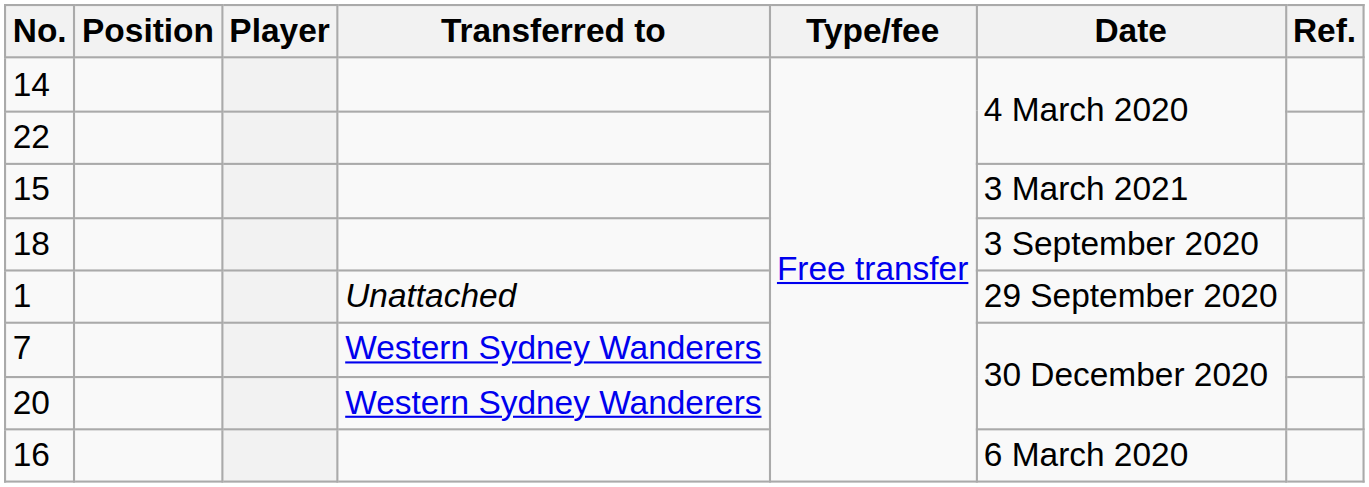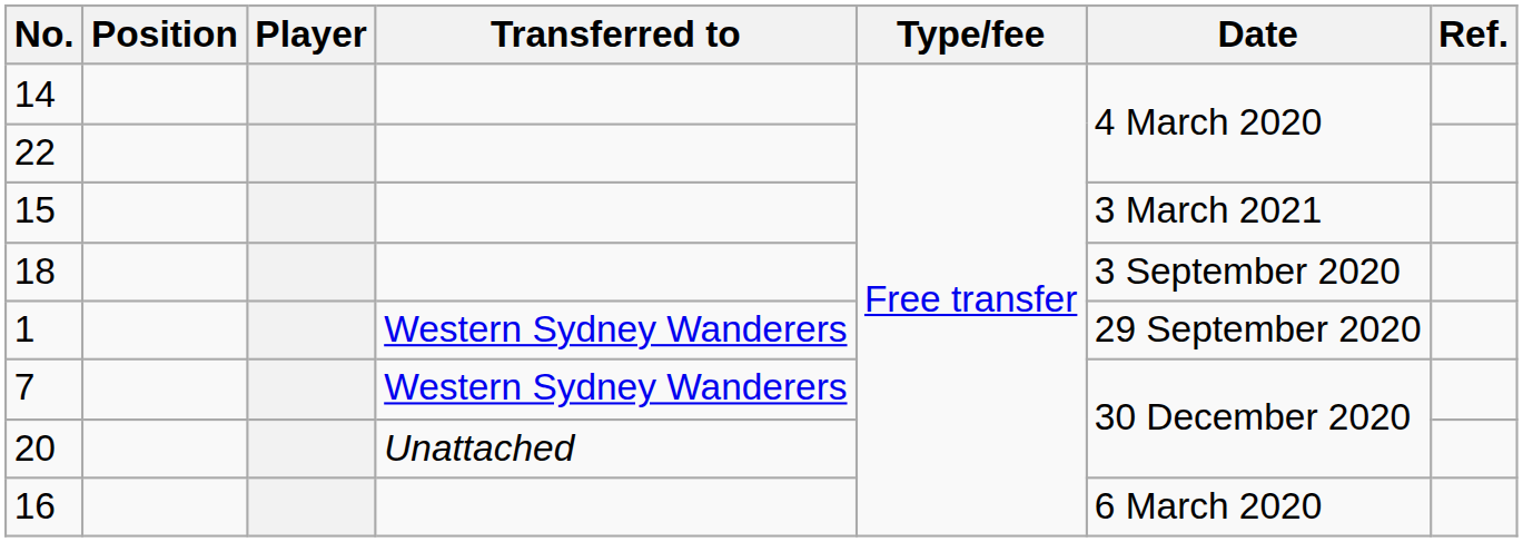1 | Transferred to: Unattached -> Western Sydney Wanderers
20 | Transferred to: Western Sydney Wanderers -> Unattached
